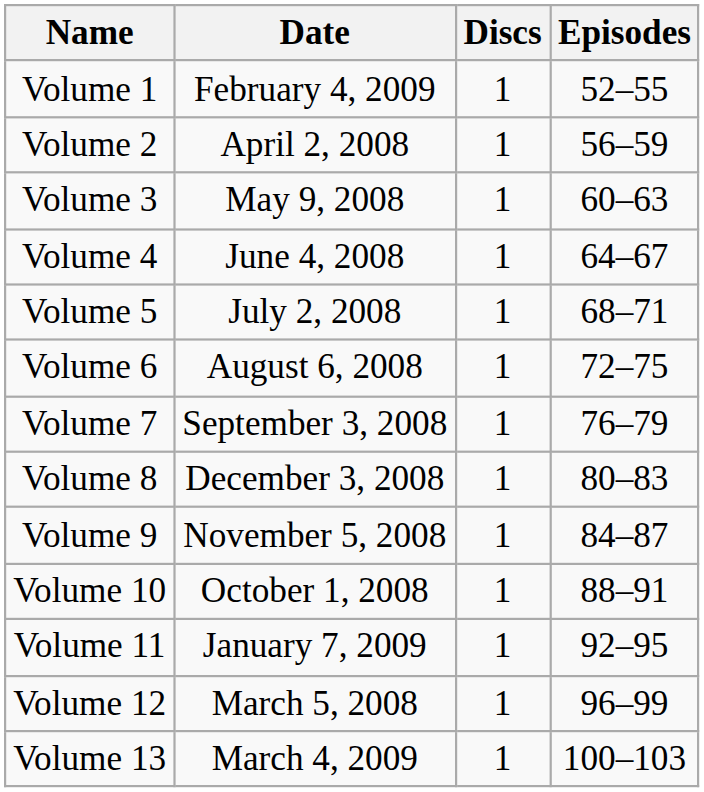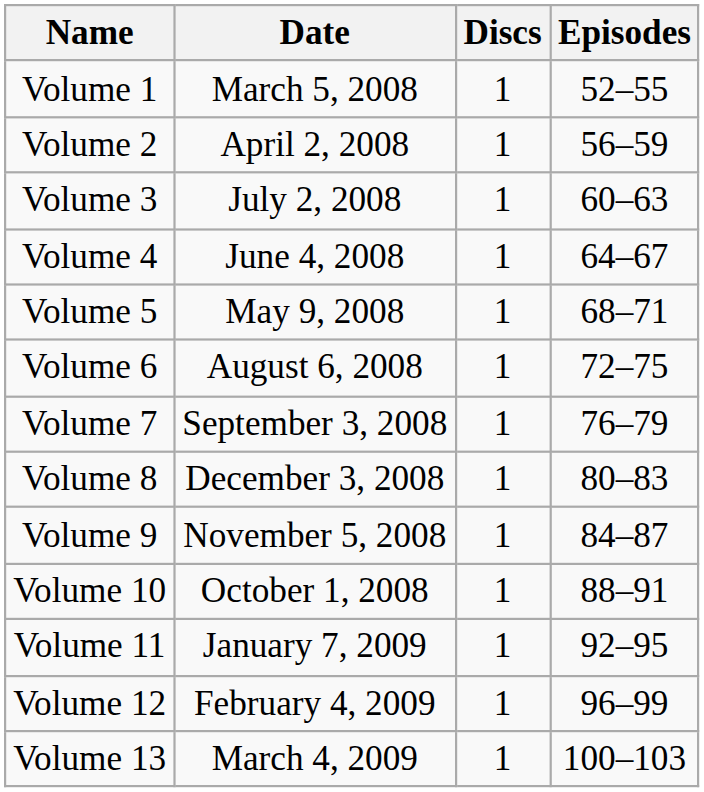Volume 1 | Date: February 4, 2009 -> March 5, 2008
Volume 3 | Date: May 9, 2008 -> July 2, 2008
Volume 5 | Date: July 2, 2008 -> May 9, 2008
Volume 12 | Date: March 5, 2008 -> February 4, 2009
